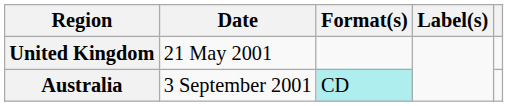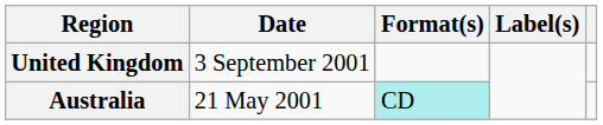United Kingdom | Date: 21 May 2001 -> 3 September 2001
Australia | Date: 3 September 2001 -> 21 May 2001
